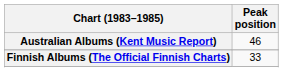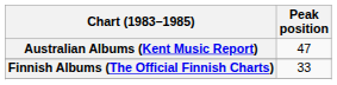Australian Albums (Kent Music Report) | Peak position: 46 -> 47
